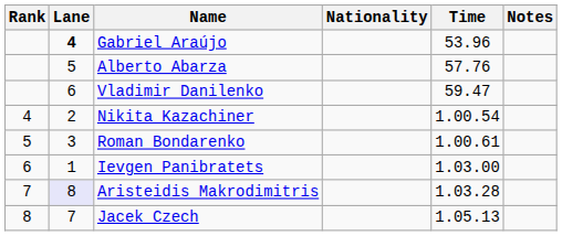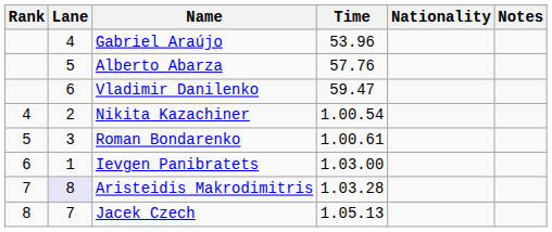columns swapped: Nationality <-> Time
Gabriel Araújo | Lane: bold -> normal
